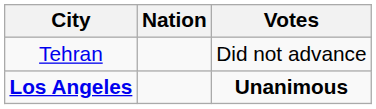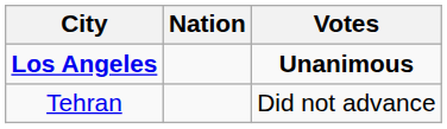rows swapped: Los Angeles <-> Tehran
